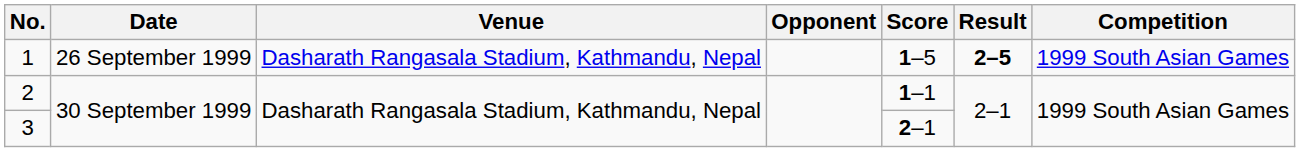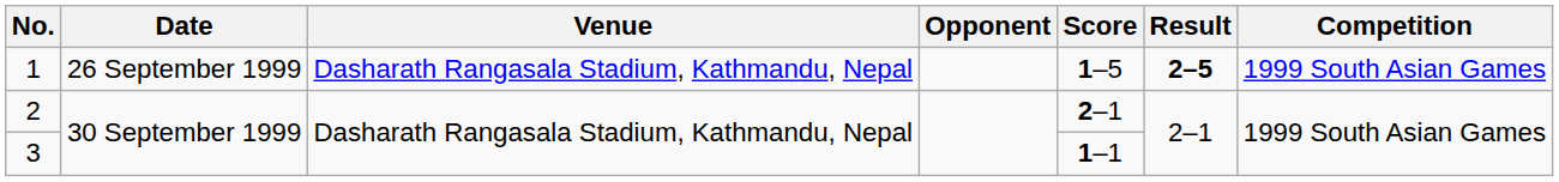2 | Score: 1–1 -> 2–1
3 | Score: 2–1 -> 1–1
